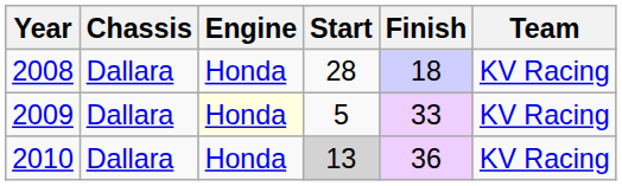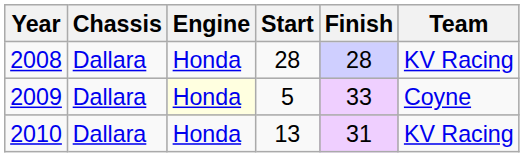2008 | Finish: 18 -> 28
2009 | Team: KV Racing -> Coyne
2010 | Start: lightgrey background -> no background
2010 | Finish: 36 -> 31
